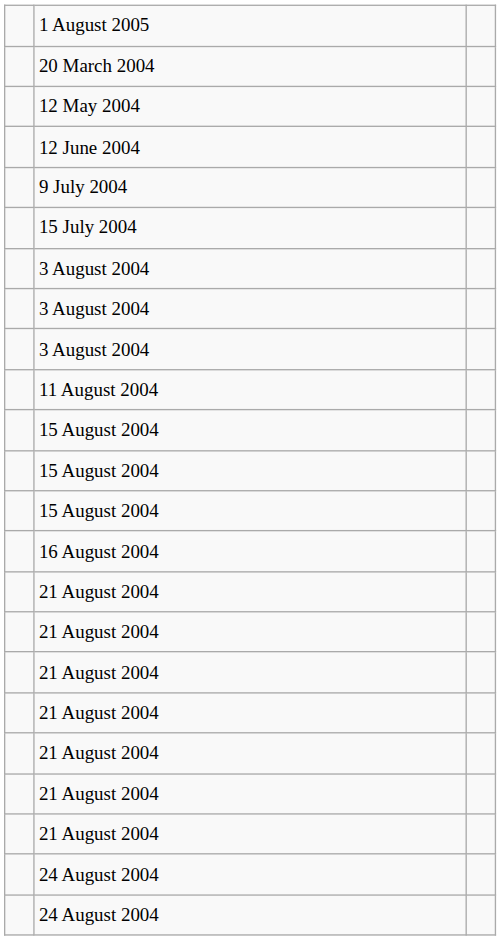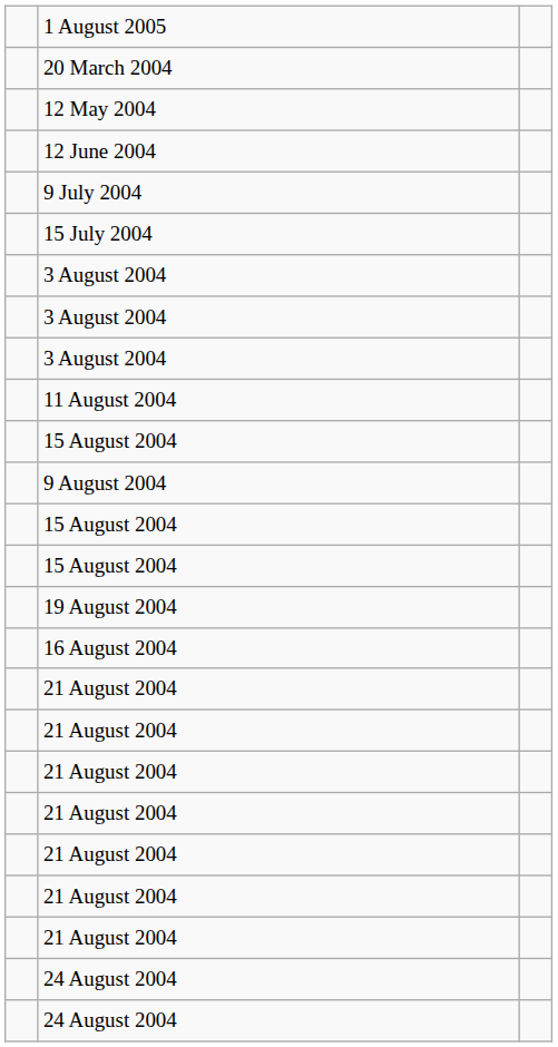+ row: 9 August 2004
+ row: 19 August 2004
